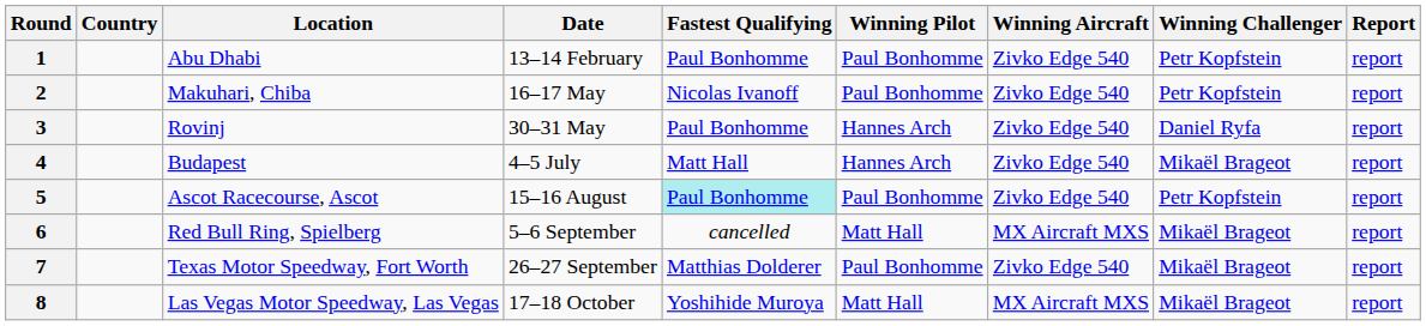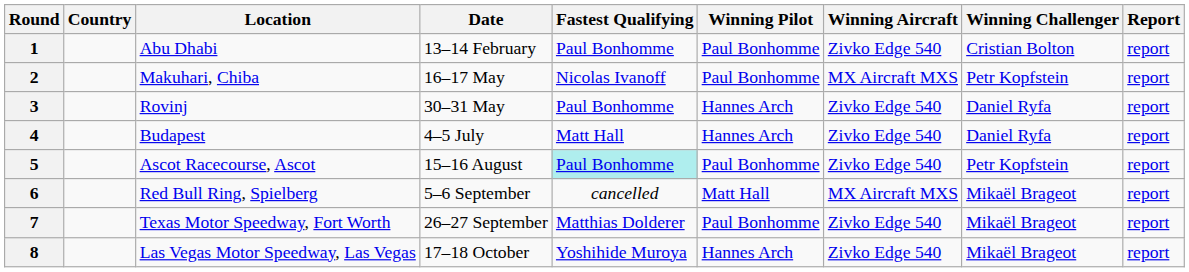1 | Winning Challenger: Petr Kopfstein -> Cristian Bolton
2 | Winning Aircraft: Zivko Edge 540 -> MX Aircraft MXS
4 | Winning Challenger: Mikaël Brageot -> Daniel Ryfa
8 | Winning Pilot: Matt Hall -> Hannes Arch
8 | Winning Aircraft: MX Aircraft MXS -> Zivko Edge 540
